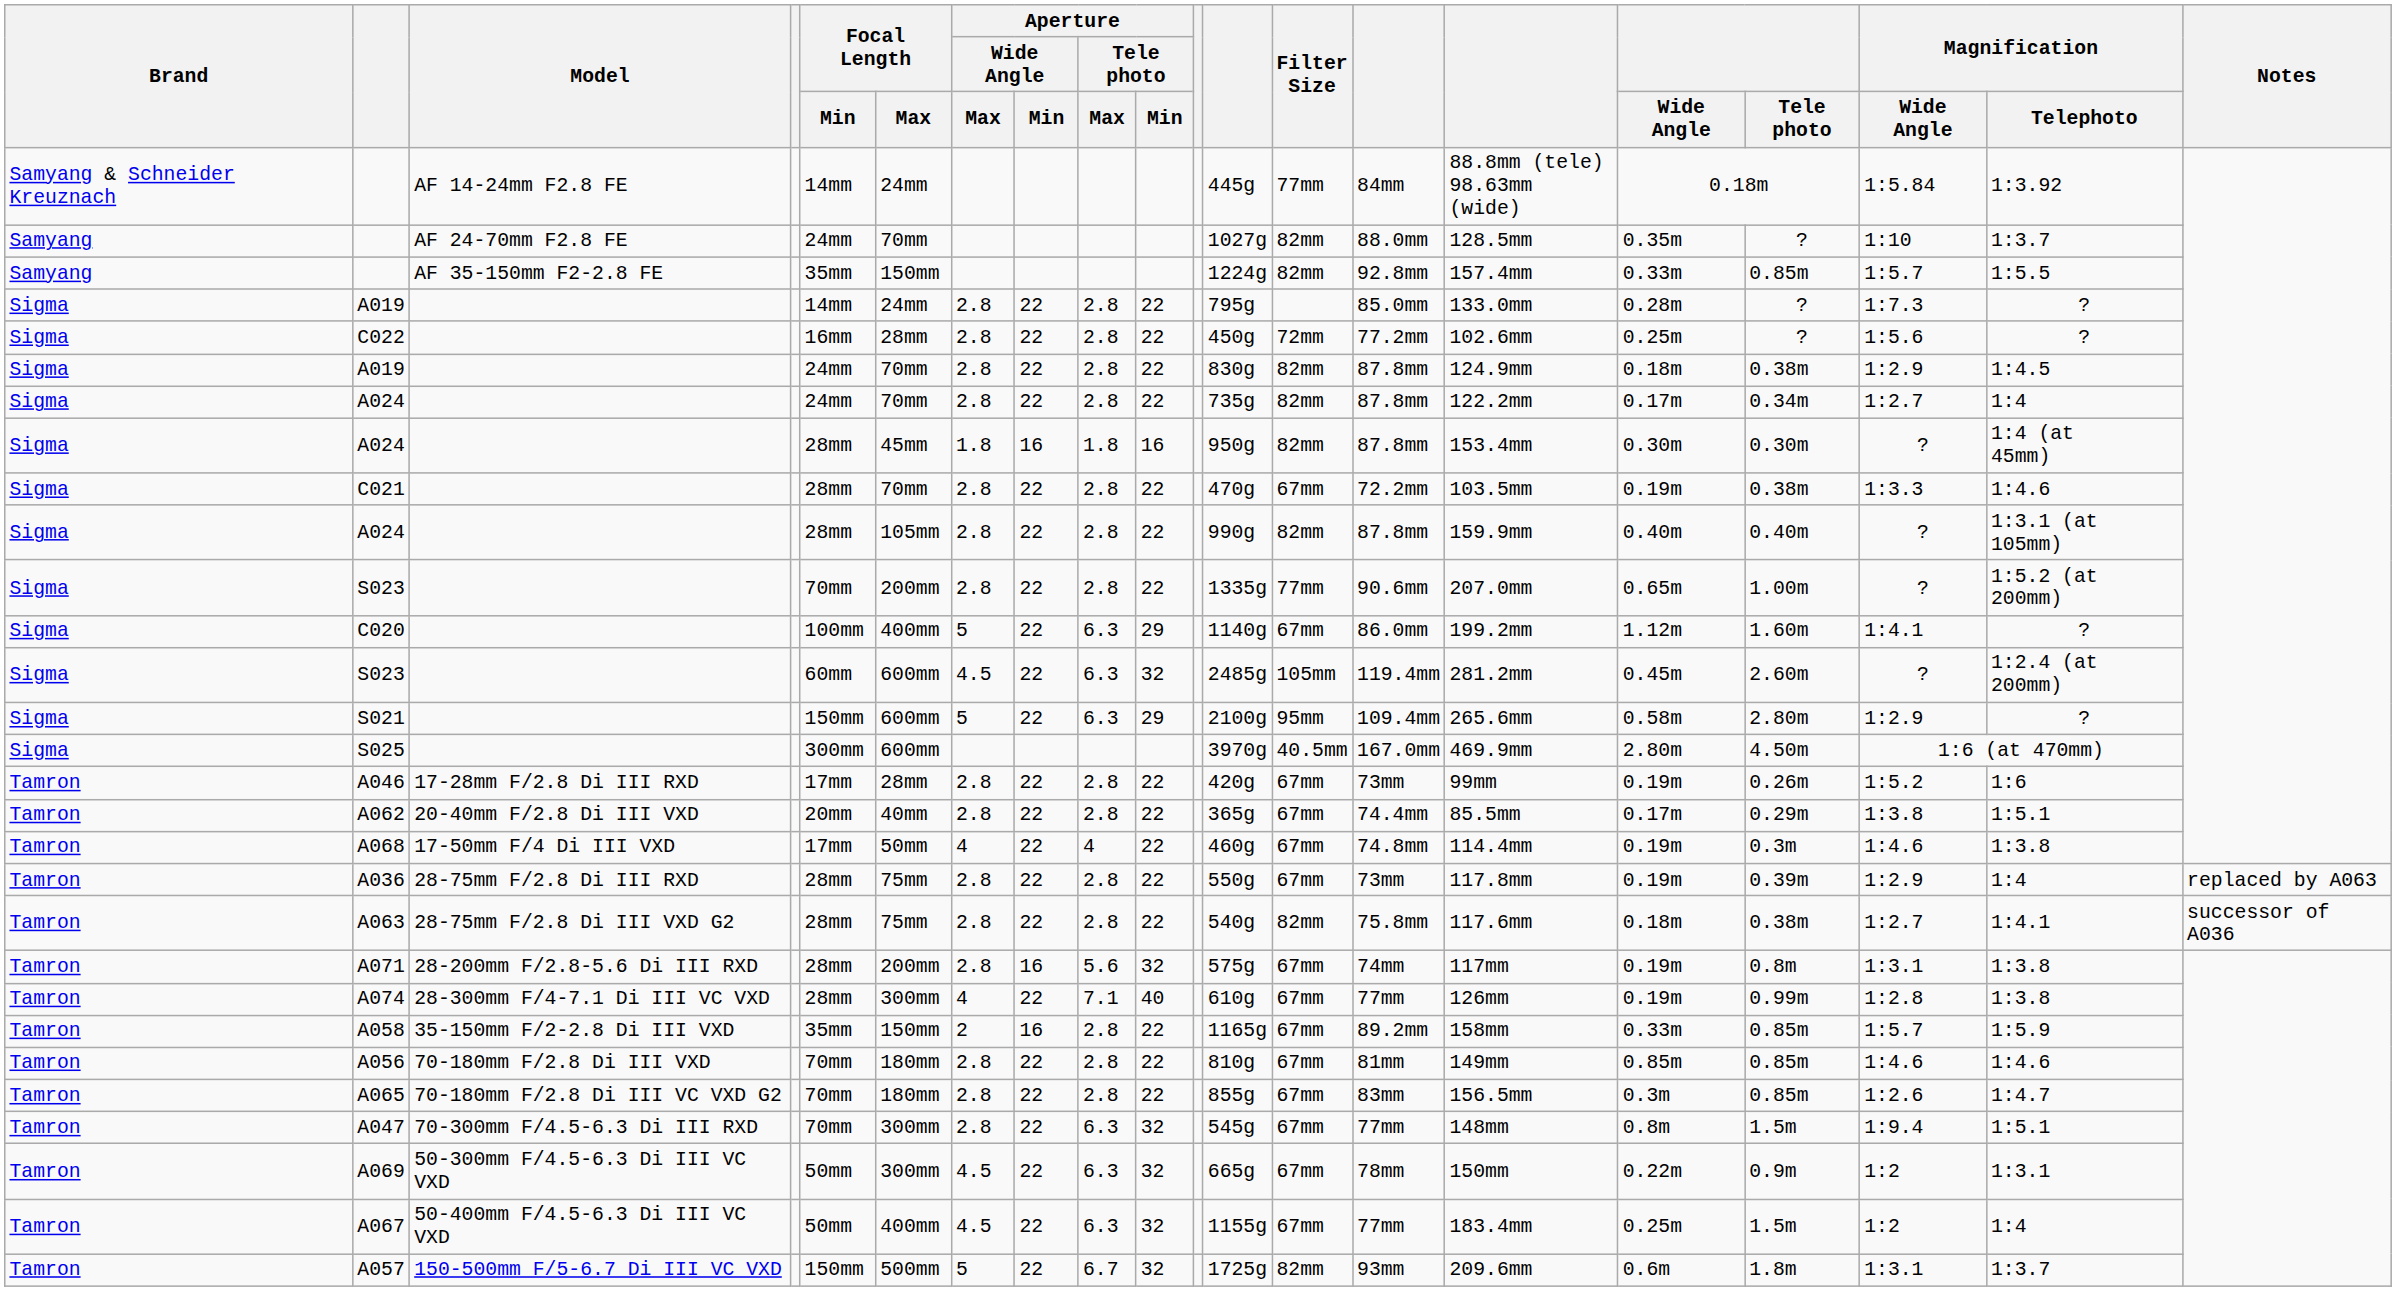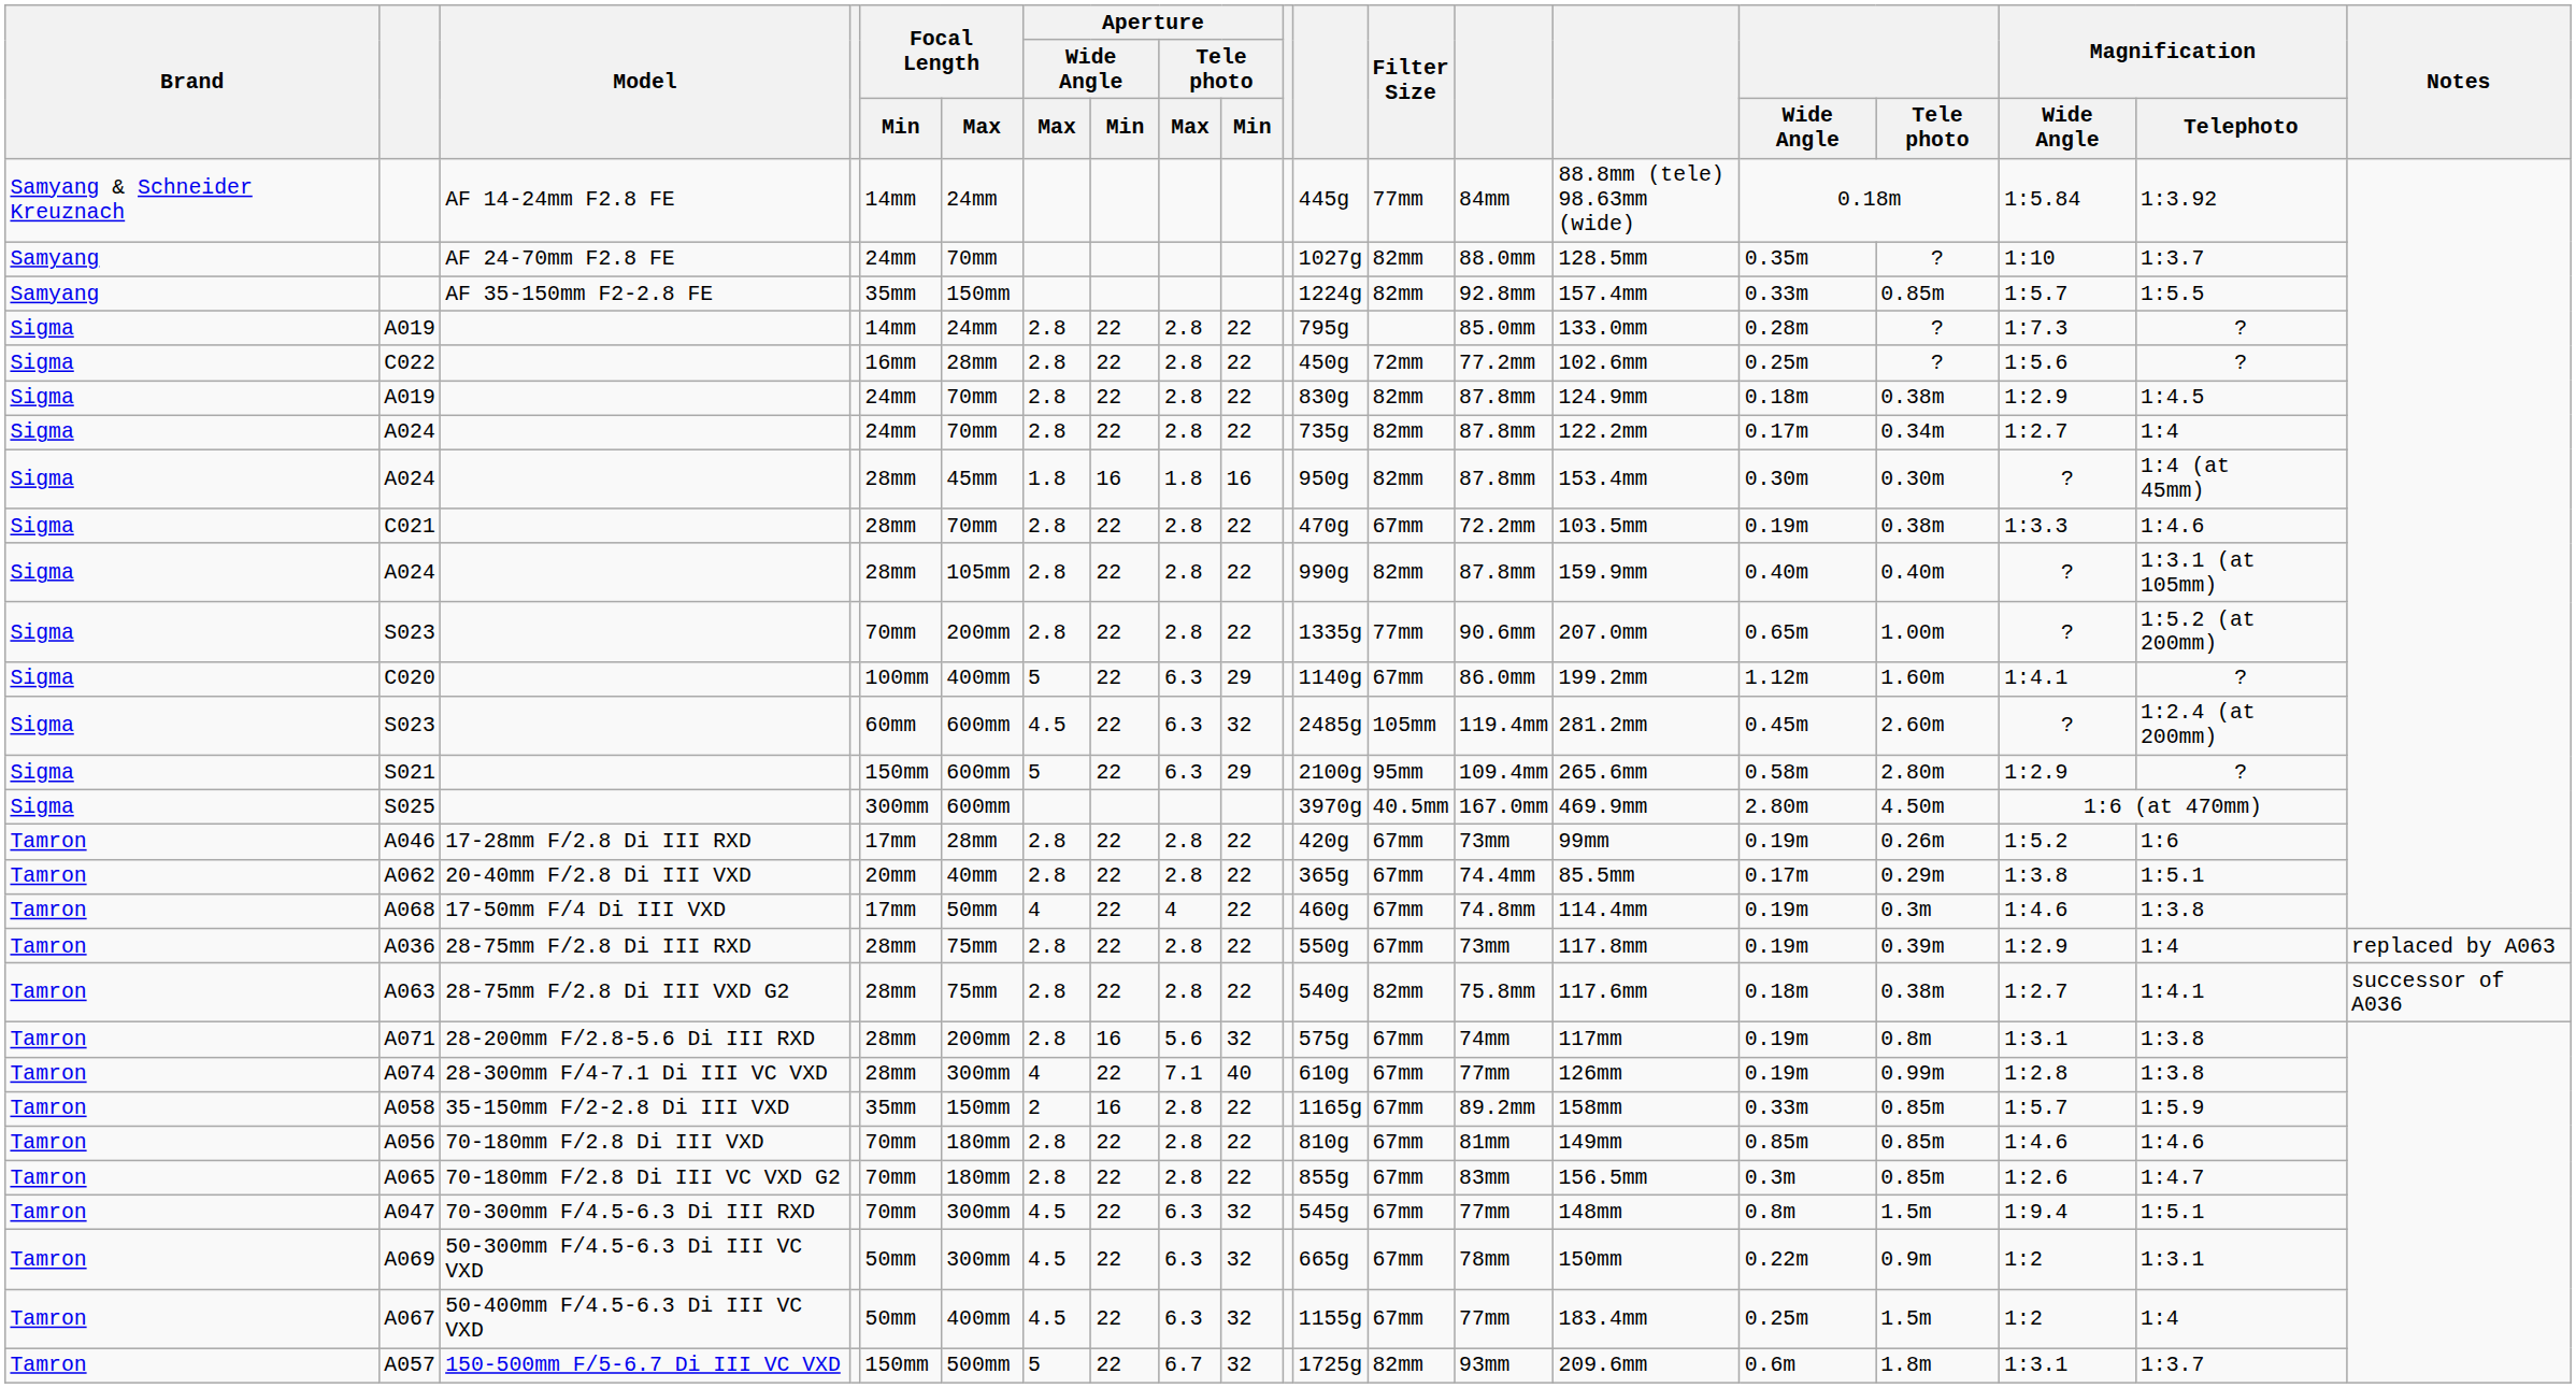A047 | Aperture / Wide Angle / Max: 2.8 -> 4.5
